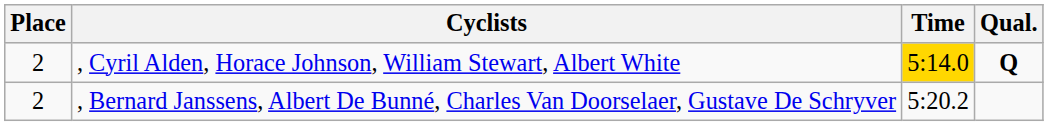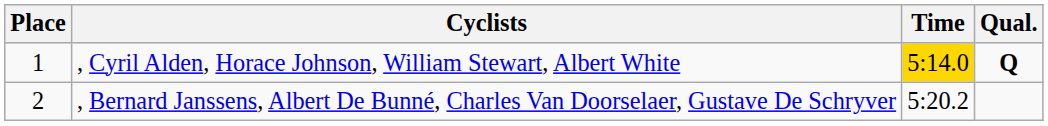, Cyril Alden, Horace Johnson, William Stewart, Albert White | Place: 2 -> 1
